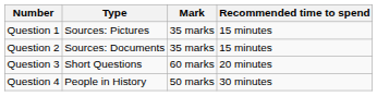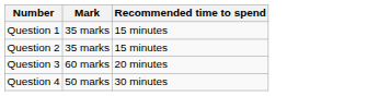- column: Type | Sources: Pictures | Sources: Documents | Short Questions | People in History
